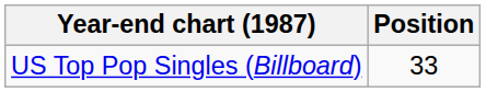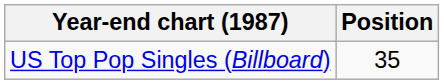US Top Pop Singles (Billboard) | Position: 33 -> 35
